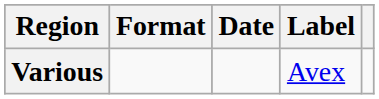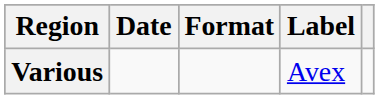columns swapped: Date <-> Format
